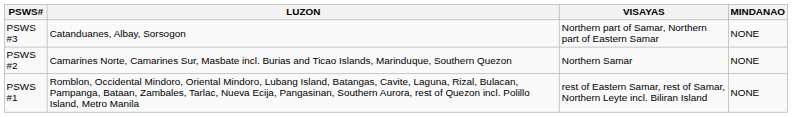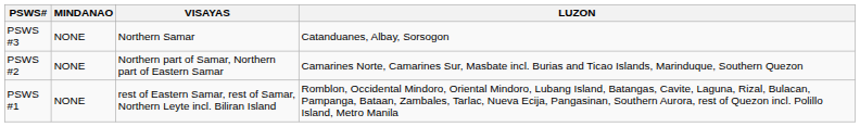columns swapped: LUZON <-> MINDANAO
PSWS #3 | VISAYAS: Northern part of Samar, Northern part of Eastern Samar -> Northern Samar
PSWS #2 | VISAYAS: Northern Samar -> Northern part of Samar, Northern part of Eastern Samar
